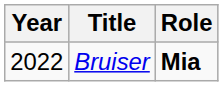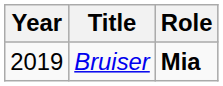Bruiser | Year: 2022 -> 2019
